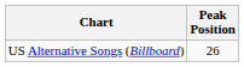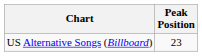US Alternative Songs (Billboard) | Peak Position: 26 -> 23
